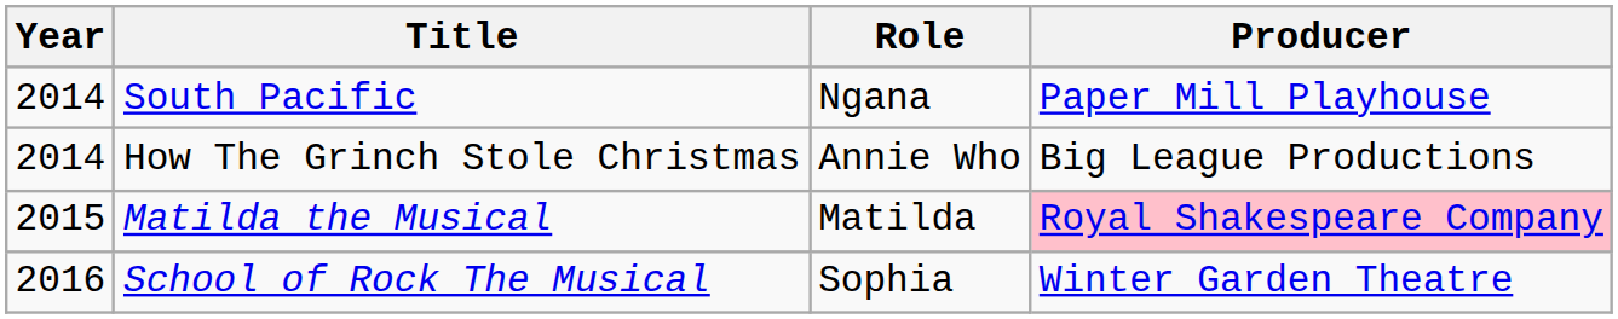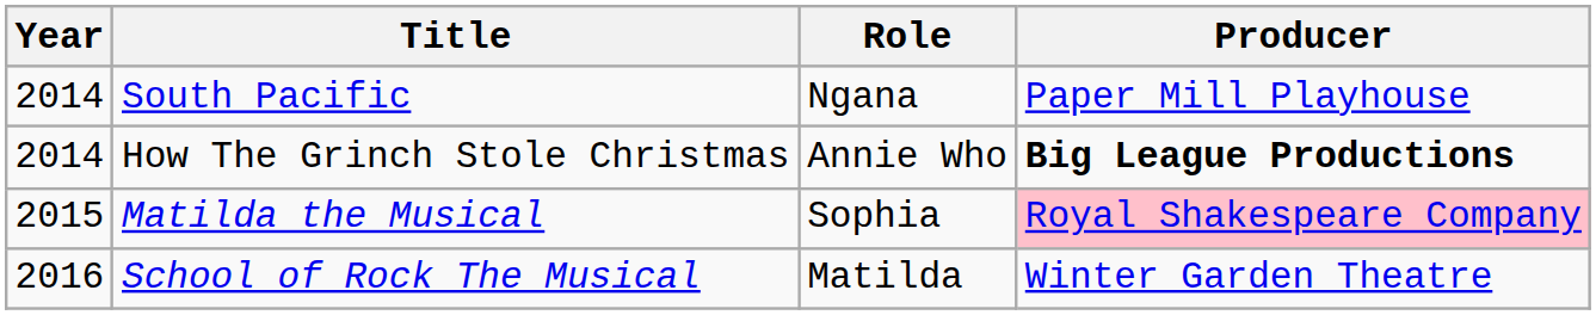How The Grinch Stole Christmas | Producer: normal -> bold
Matilda the Musical | Role: Matilda -> Sophia
School of Rock The Musical | Role: Sophia -> Matilda
